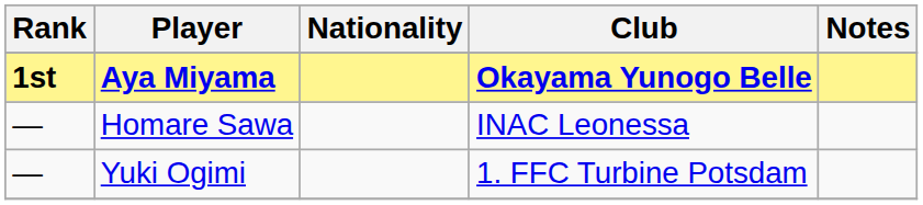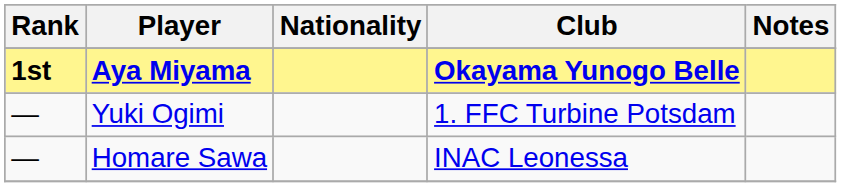rows swapped: Yuki Ogimi <-> Homare Sawa
